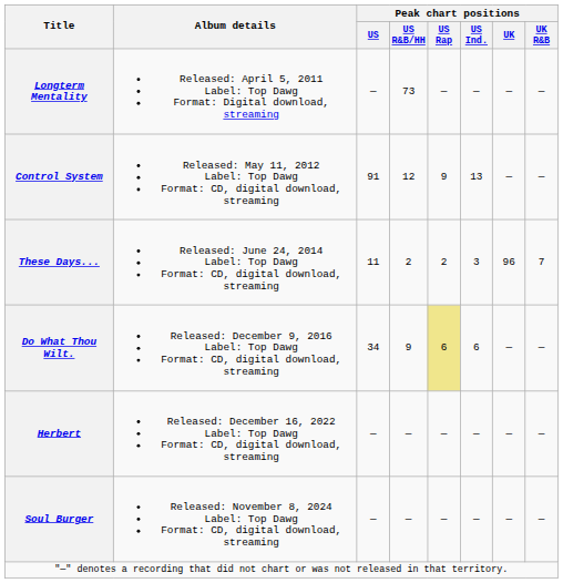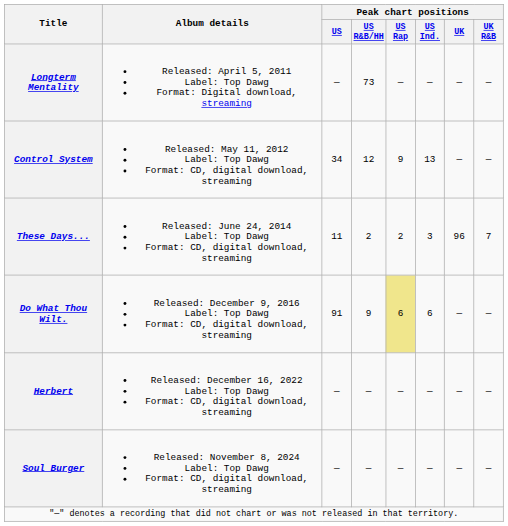Control System | Peak chart positions / US: 91 -> 34
Do What Thou Wilt. | Peak chart positions / US: 34 -> 91
